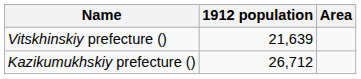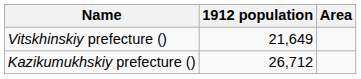Vitskhinskiy prefecture () | 1912 population: 21,639 -> 21,649
